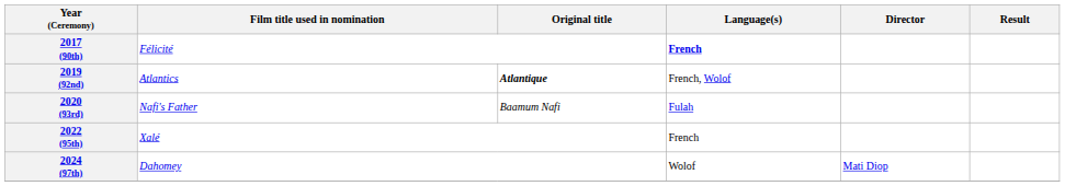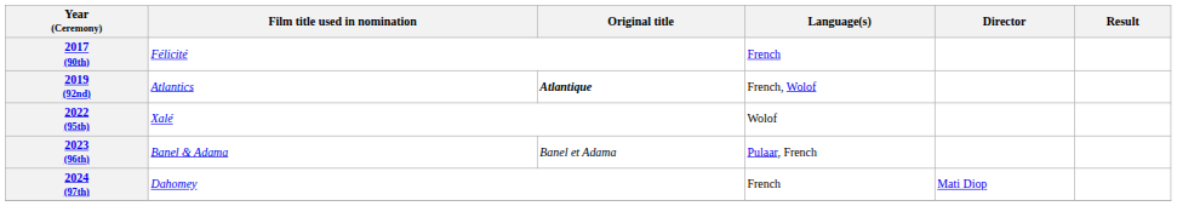2017 (90th) | Language(s): bold -> normal
- row: 2020 (93rd) | Nafi's Father | Baamum Nafi | Fulah
2022 (95th) | Language(s): French -> Wolof
+ row: 2023 (96th) | Banel & Adama | Banel et Adama | Pulaar, French
2024 (97th) | Language(s): Wolof -> French
